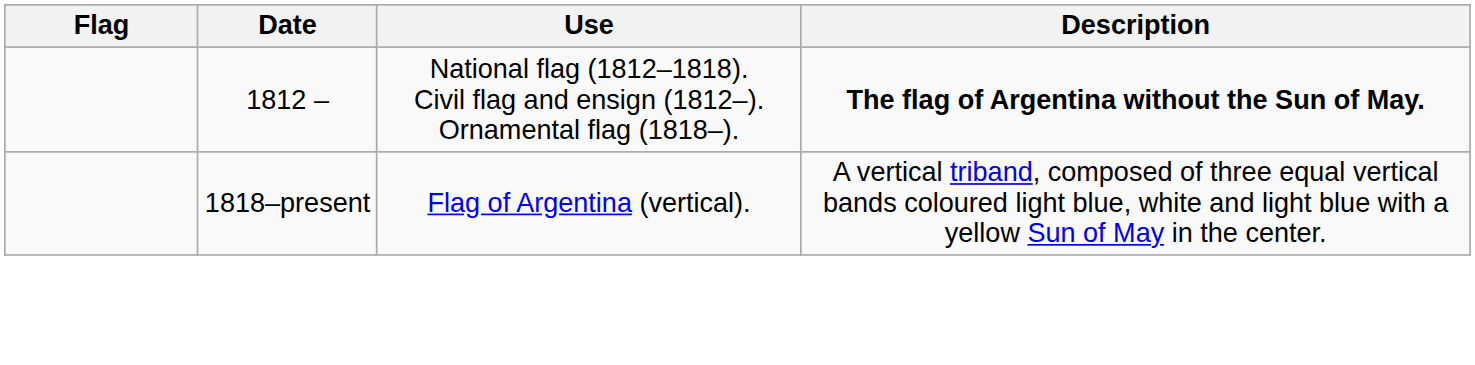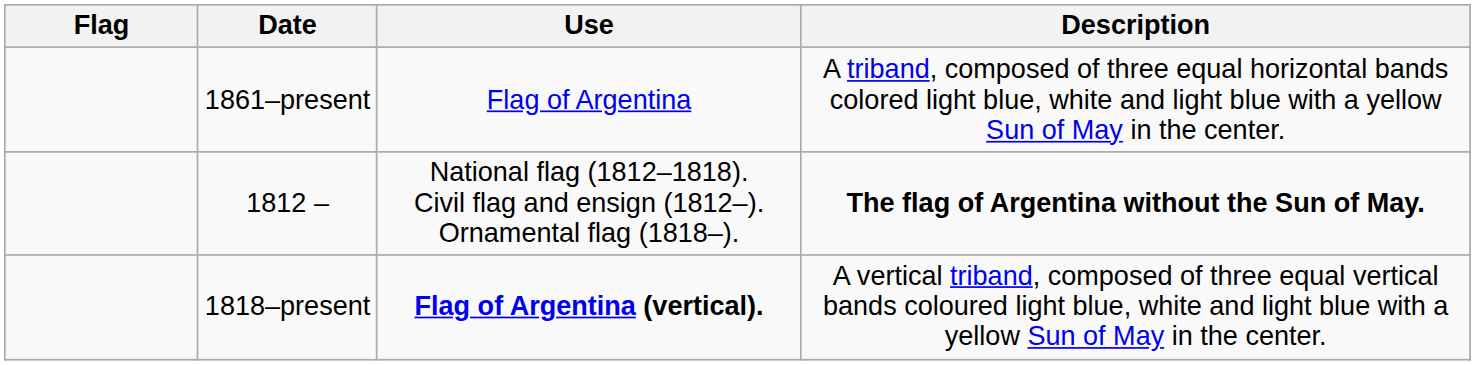+ row: 1861–present | Flag of Argentina | A triband, composed of three equal horizontal bands colored light blue, white and light blue with a yellow Sun of May in the center.
1818–present | Use: normal -> bold
